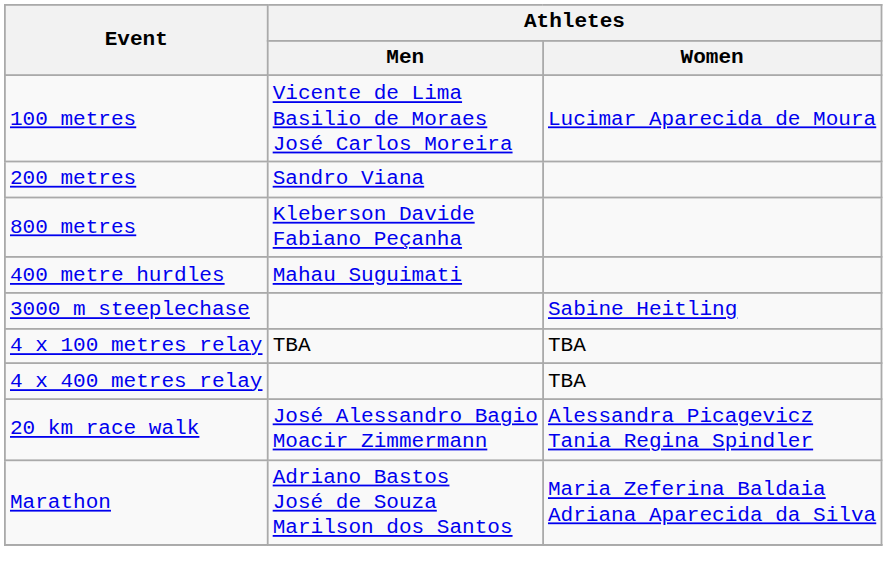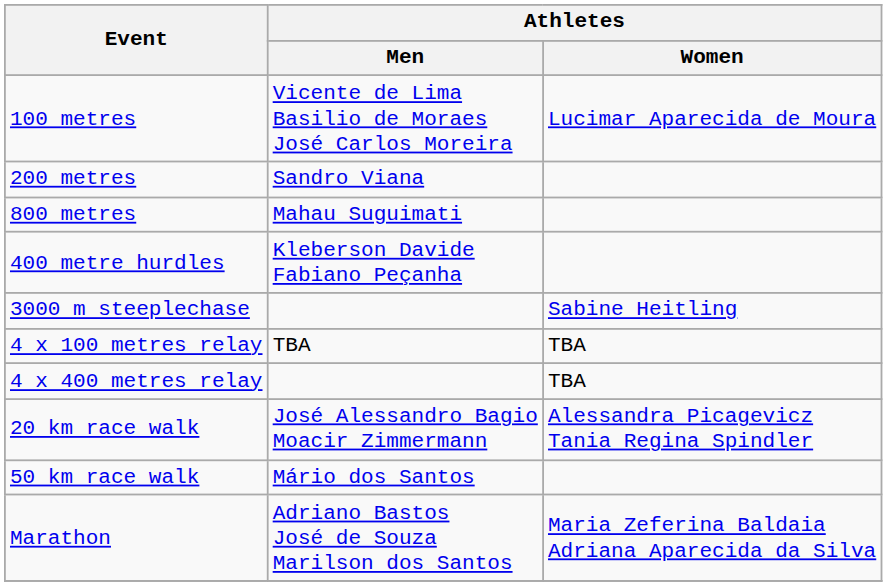800 metres | Athletes / Men: Kleberson Davide Fabiano Peçanha -> Mahau Suguimati
400 metre hurdles | Athletes / Men: Mahau Suguimati -> Kleberson Davide Fabiano Peçanha
+ row: 50 km race walk | Mário dos Santos
